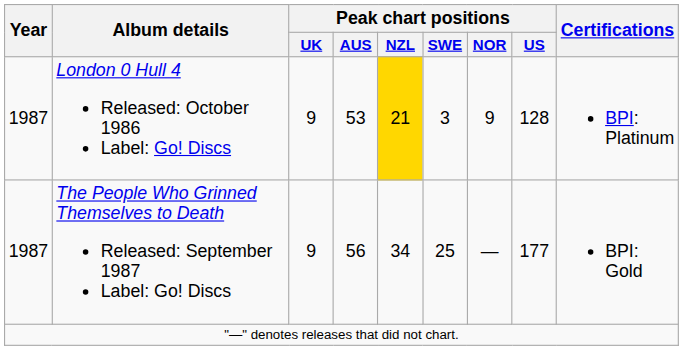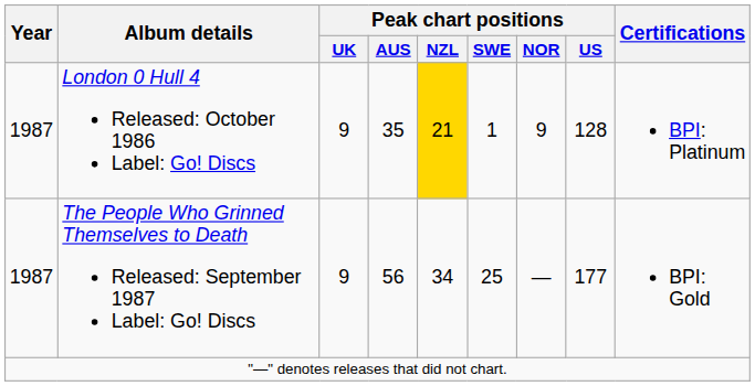London 0 Hull 4 Released: October 1986 Label: Go! Discs | Peak chart positions / AUS: 53 -> 35
London 0 Hull 4 Released: October 1986 Label: Go! Discs | Peak chart positions / SWE: 3 -> 1
